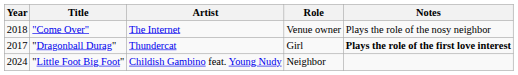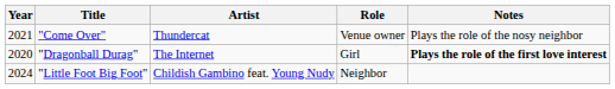"Come Over" | Year: 2018 -> 2021
"Come Over" | Artist: The Internet -> Thundercat
"Dragonball Durag" | Year: 2017 -> 2020
"Dragonball Durag" | Artist: Thundercat -> The Internet
